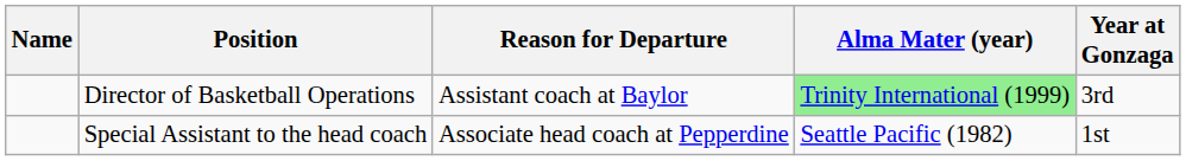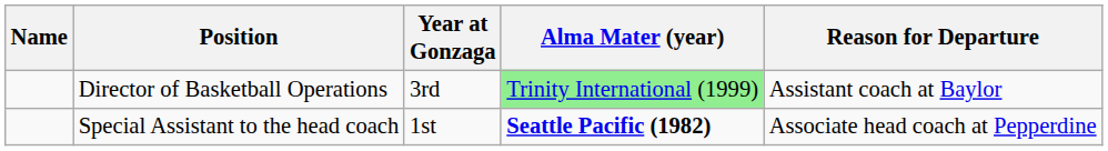columns swapped: Year at Gonzaga <-> Reason for Departure
Special Assistant to the head coach | Alma Mater (year): normal -> bold
